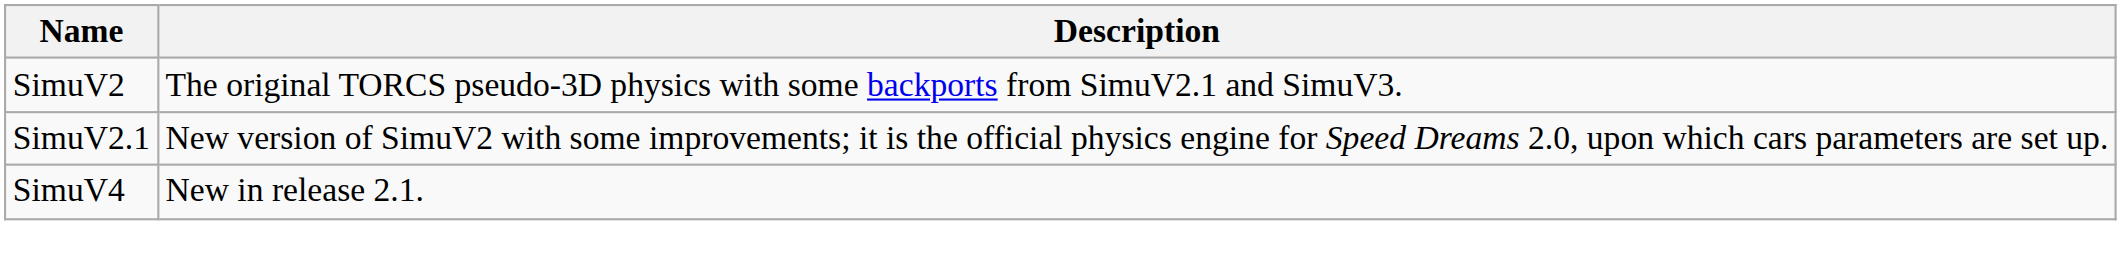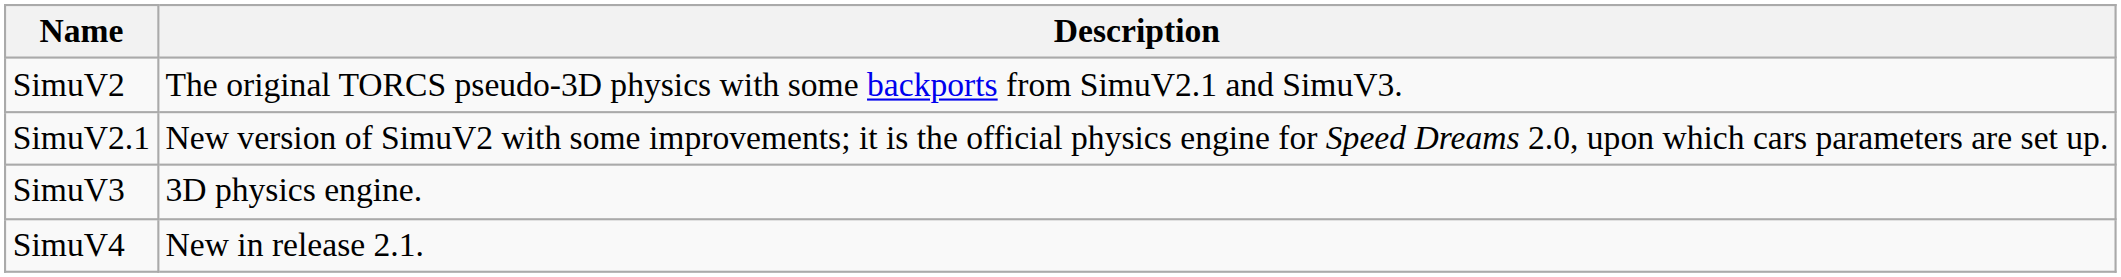+ row: SimuV3 | 3D physics engine.
